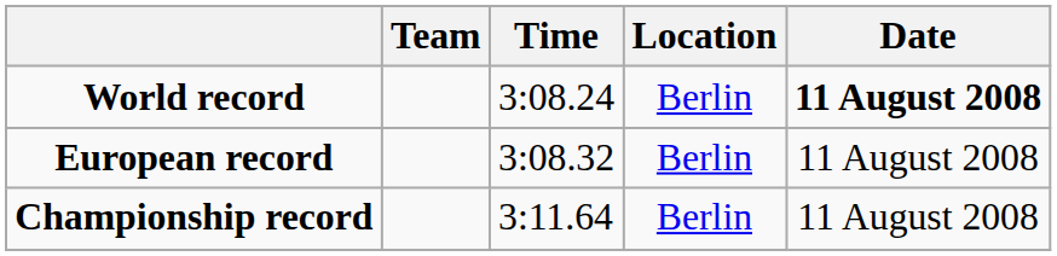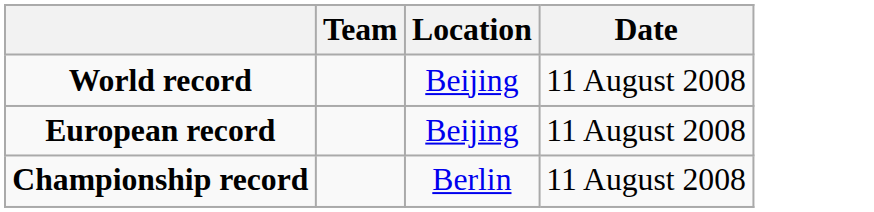- column: Time | 3:08.24 | 3:08.32 | 3:11.64
World record | Location: Berlin -> Beijing
World record | Date: bold -> normal
European record | Location: Berlin -> Beijing
